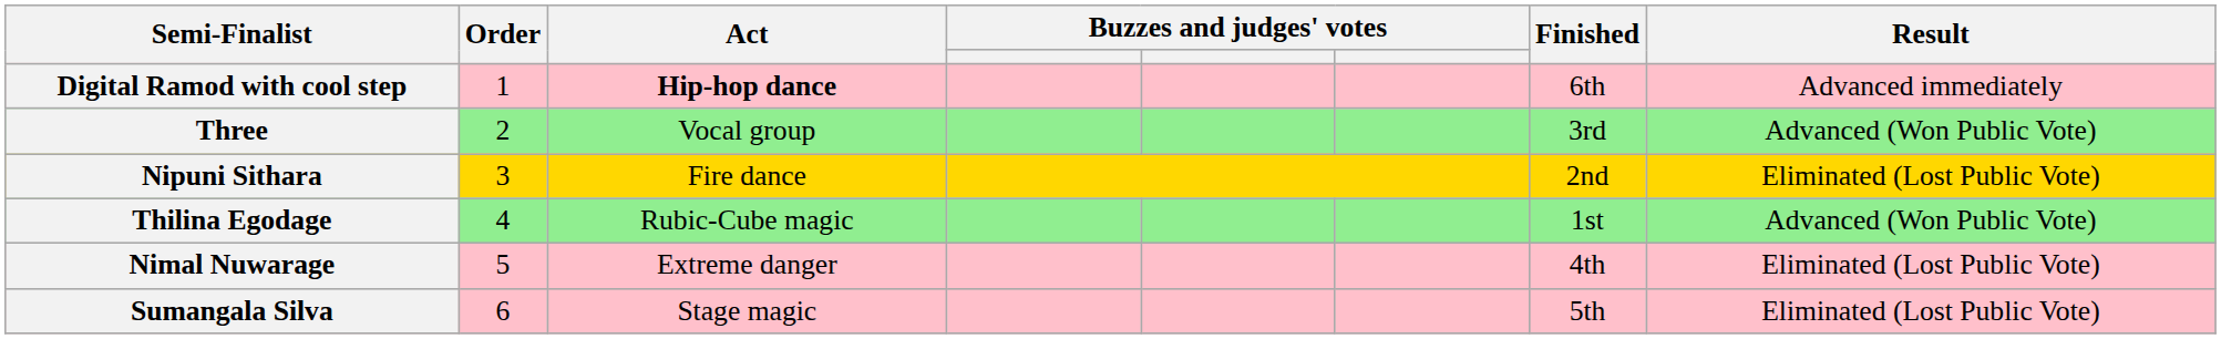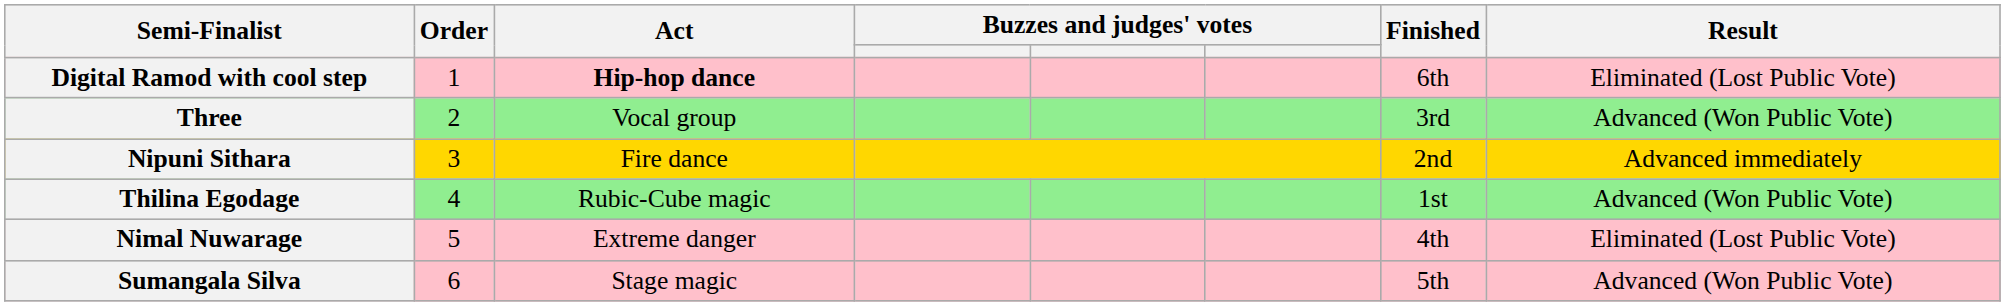Digital Ramod with cool step | Result: Advanced immediately -> Eliminated (Lost Public Vote)
Nipuni Sithara | Result: Eliminated (Lost Public Vote) -> Advanced immediately
Sumangala Silva | Result: Eliminated (Lost Public Vote) -> Advanced (Won Public Vote)
